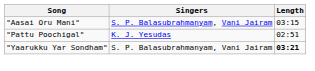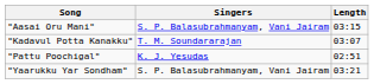+ row: "Kadavul Potta Kanakku" | T. M. Soundararajan | 03:07
"Yaarukku Yar Sondham" | Length: bold -> normal
